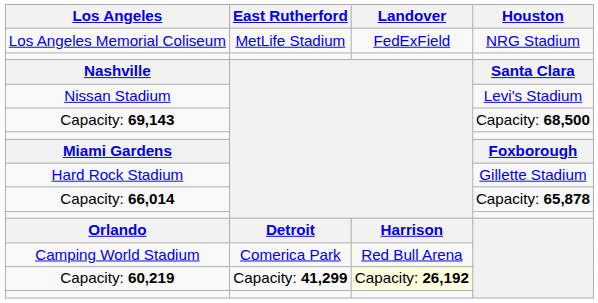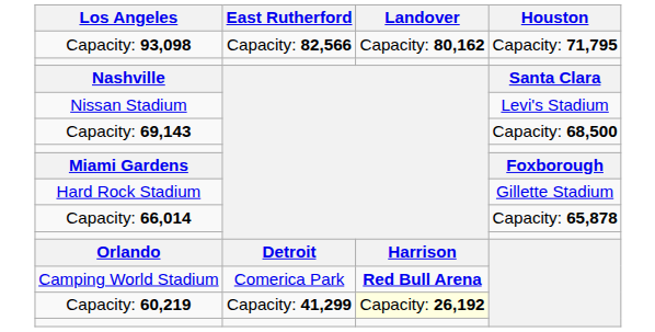- row: Los Angeles Memorial Coliseum | MetLife Stadium | FedExField | NRG Stadium
+ row: Capacity: 93,098 | Capacity: 82,566 | Capacity: 80,162 | Capacity: 71,795
Camping World Stadium | Landover: normal -> bold
